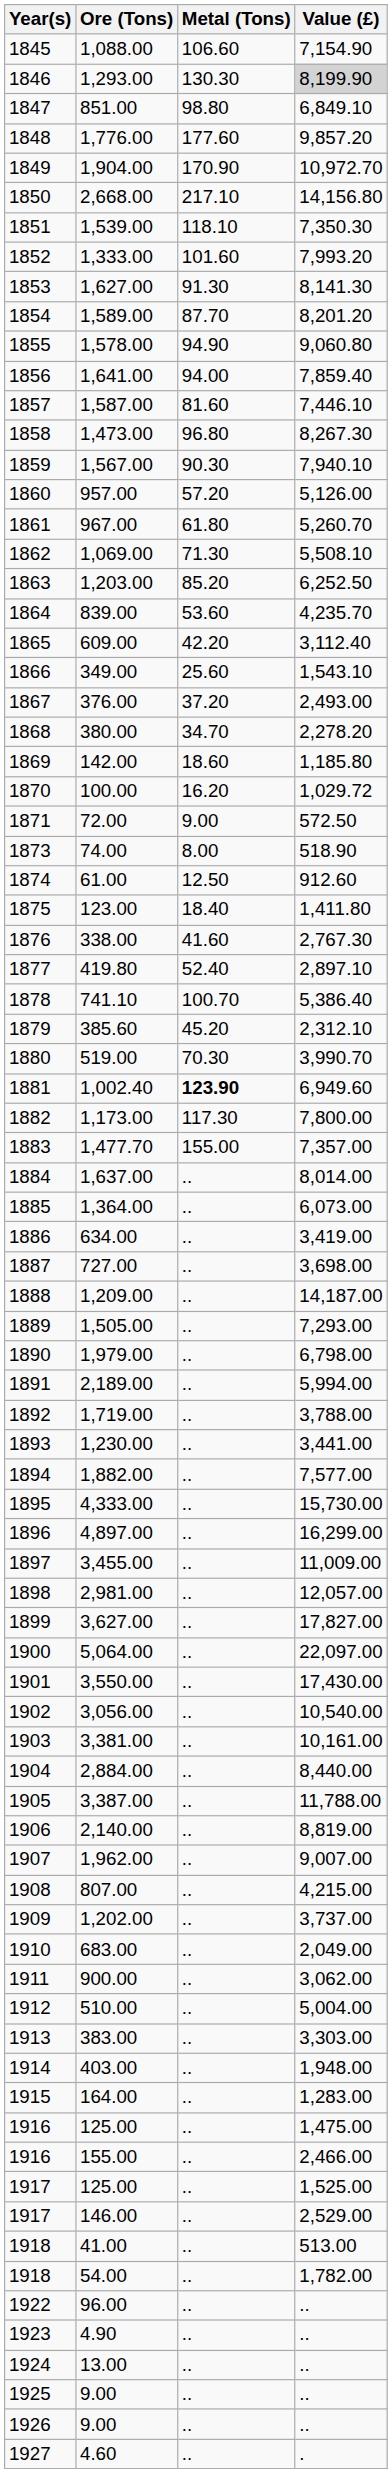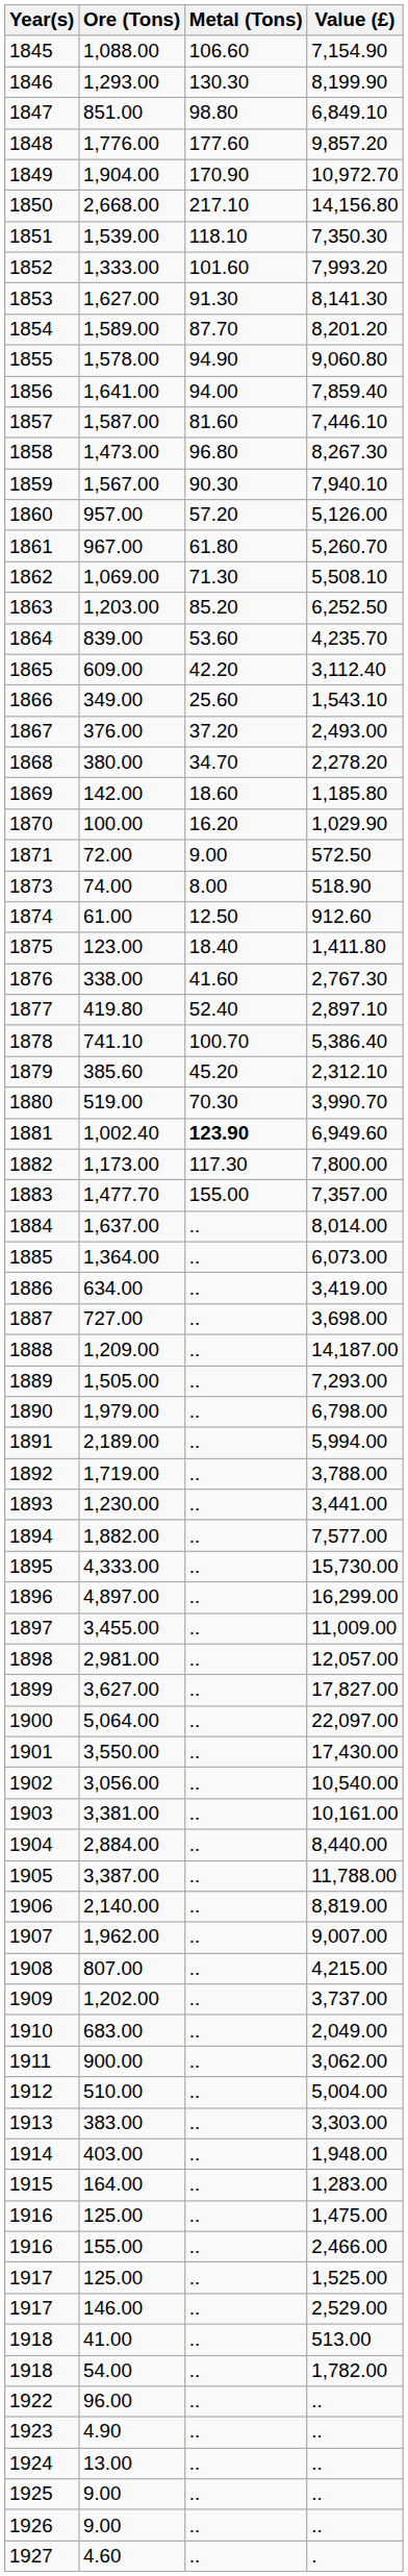1,293.00 | Value (£): lightgrey background -> no background
100.00 | Value (£): 1,029.72 -> 1,029.90
